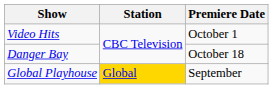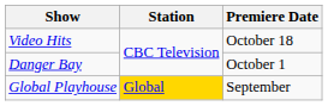Video Hits | Premiere Date: October 1 -> October 18
Danger Bay | Premiere Date: October 18 -> October 1
